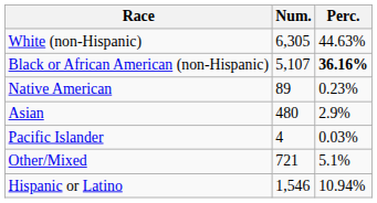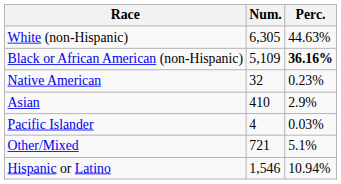Black or African American (non-Hispanic) | Num.: 5,107 -> 5,109
Native American | Num.: 89 -> 32
Asian | Num.: 480 -> 410
